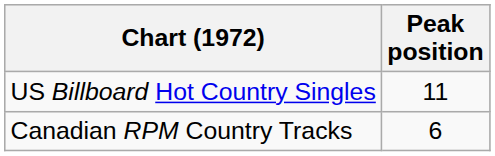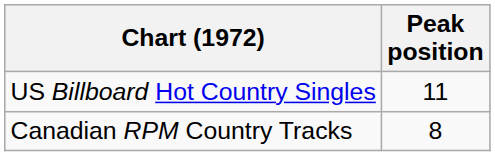Canadian RPM Country Tracks | Peak position: 6 -> 8
